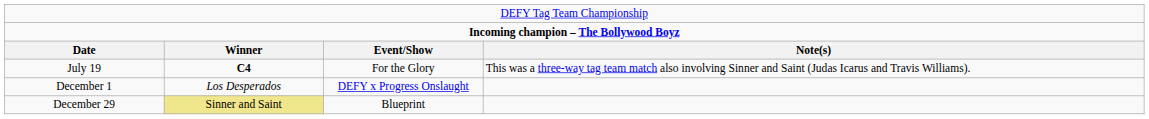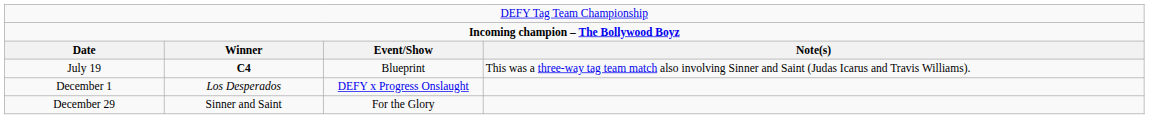July 19 | column 3: For the Glory -> Blueprint
December 29 | column 2: khaki background -> no background
December 29 | column 3: Blueprint -> For the Glory
